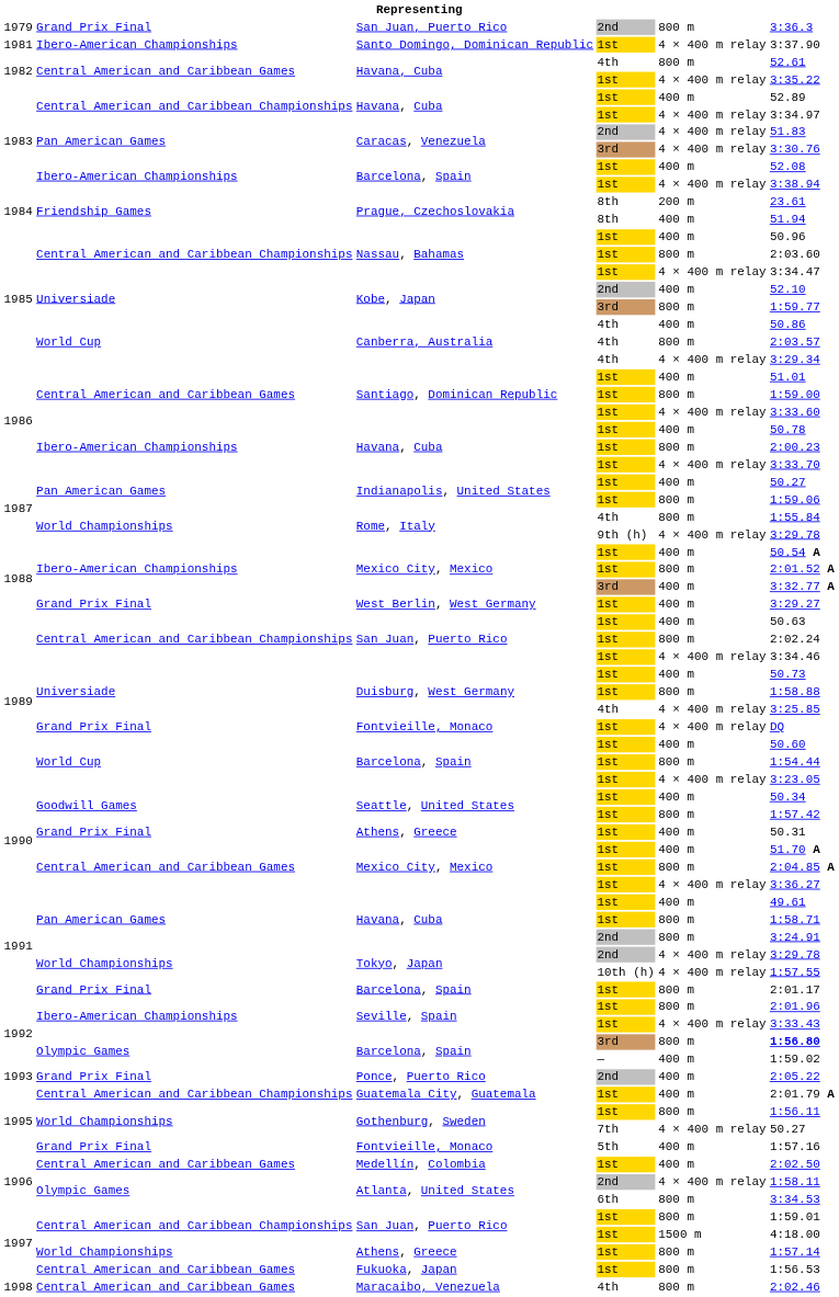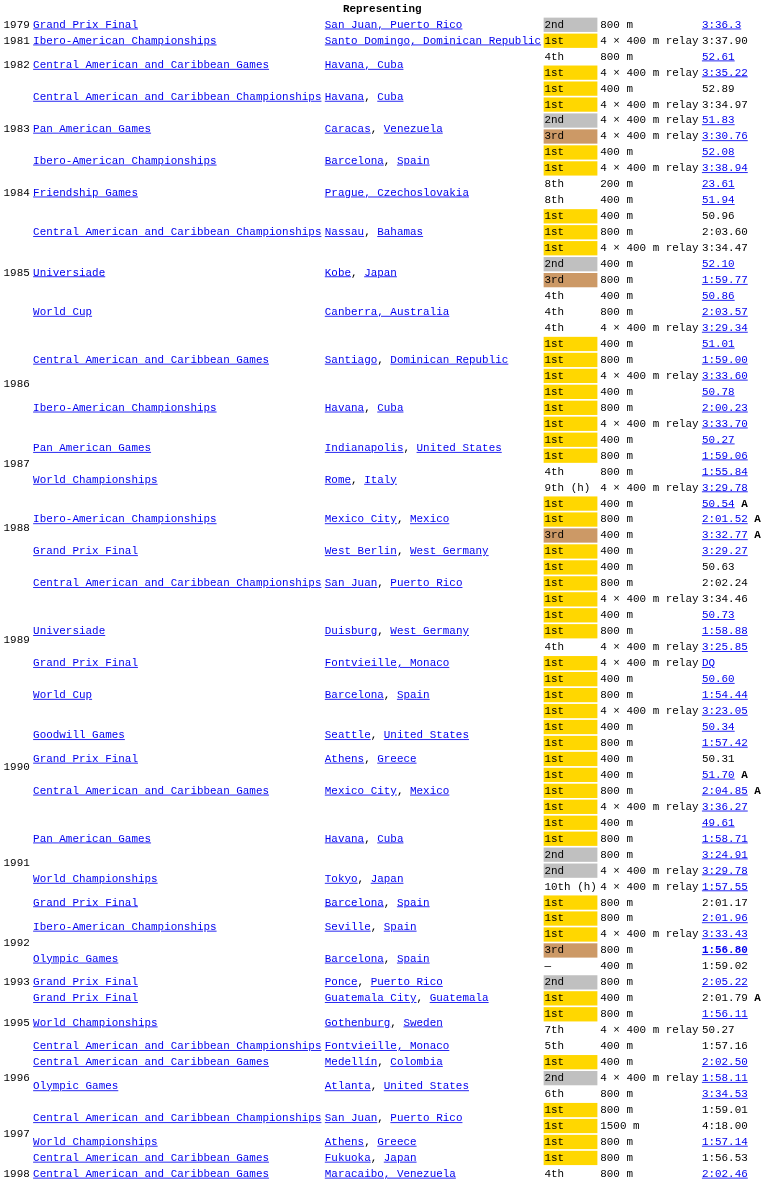Ponce, Puerto Rico | column 5: 400 m -> 800 m
Guatemala City, Guatemala | column 2: Central American and Caribbean Championships -> Grand Prix Final
Fontvieille, Monaco / 5th | column 2: Grand Prix Final -> Central American and Caribbean Championships
